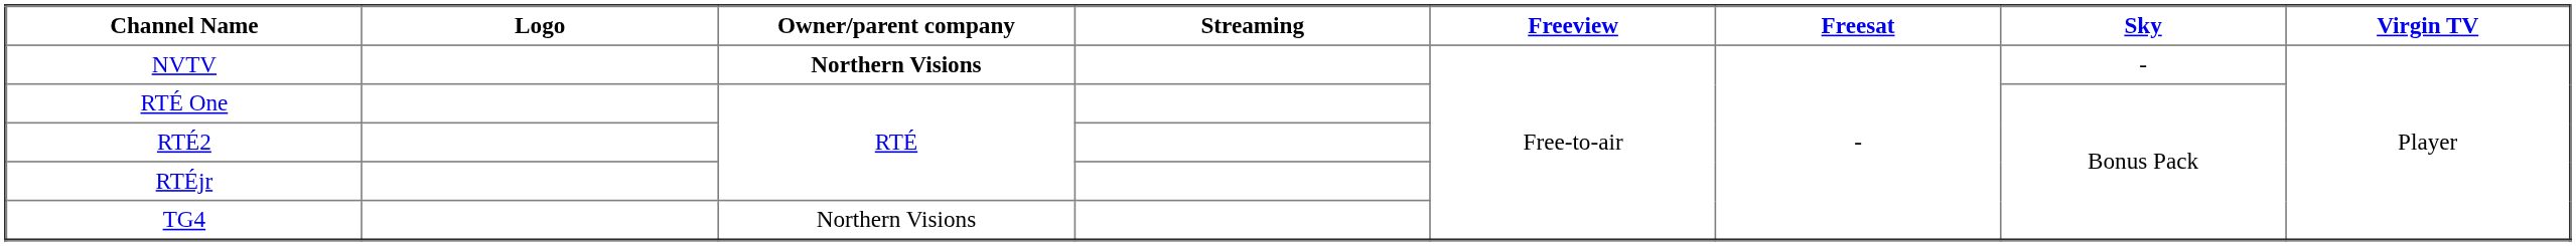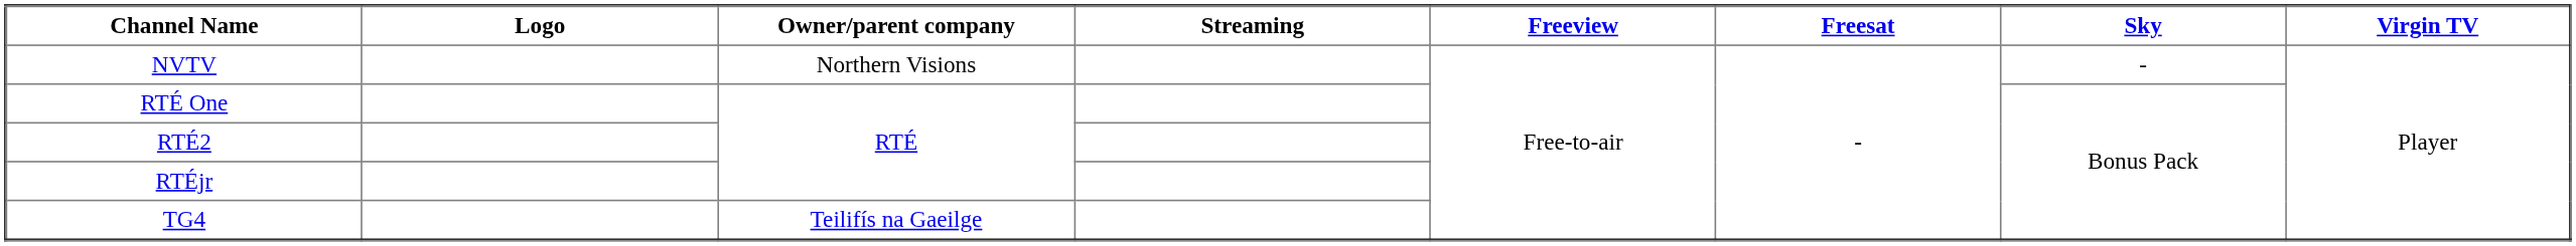NVTV | Owner/parent company: bold -> normal
TG4 | Owner/parent company: Northern Visions -> Teilifís na Gaeilge
